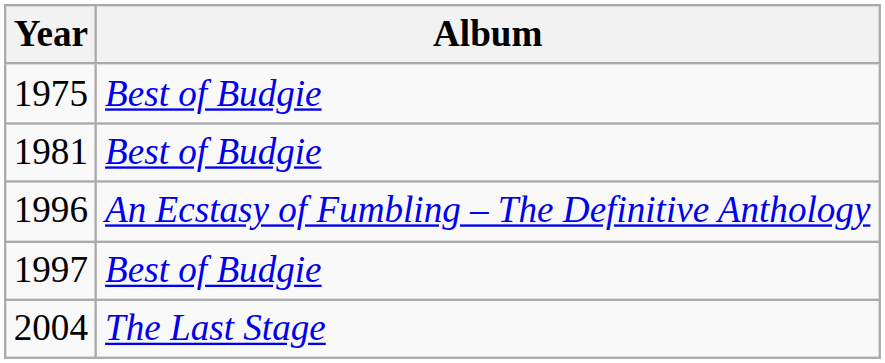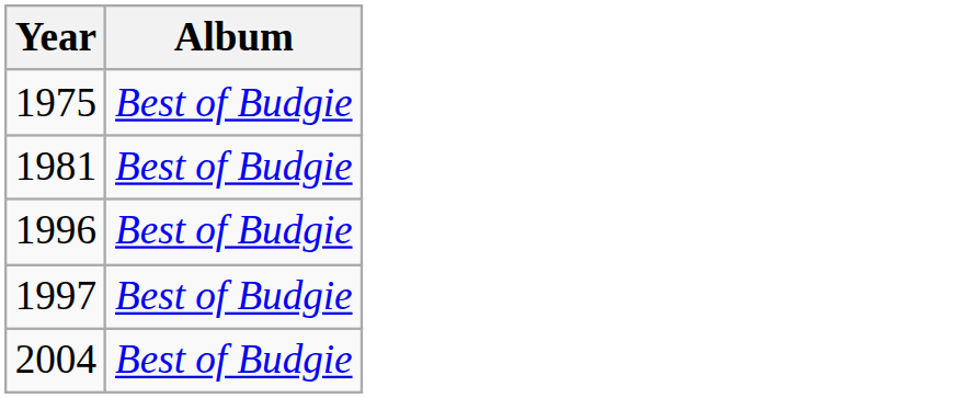1996 | Album: An Ecstasy of Fumbling – The Definitive Anthology -> Best of Budgie
2004 | Album: The Last Stage -> Best of Budgie
